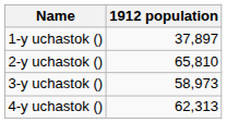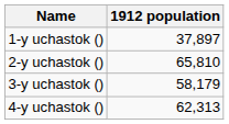3-y uchastok () | 1912 population: 58,973 -> 58,179
